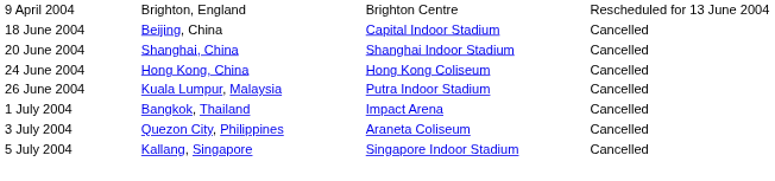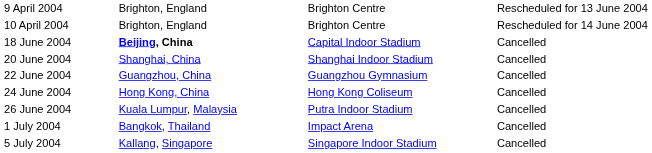+ row: 10 April 2004 | Brighton, England | Brighton Centre | Rescheduled for 14 June 2004
18 June 2004 | column 2: normal -> bold
+ row: 22 June 2004 | Guangzhou, China | Guangzhou Gymnasium | Cancelled
- row: 3 July 2004 | Quezon City, Philippines | Araneta Coliseum | Cancelled
